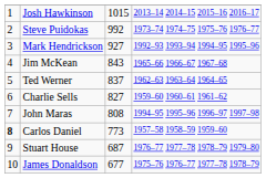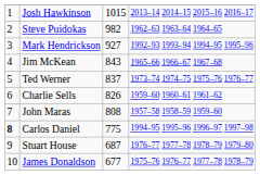Steve Puidokas | column 3: 992 -> 982
Steve Puidokas | column 4: 1973–74 1974–75 1975–76 1976–77 -> 1962–63 1963–64 1964–65
Ted Werner | column 4: 1962–63 1963–64 1964–65 -> 1973–74 1974–75 1975–76 1976–77
Charlie Sells | column 3: 827 -> 826
John Maras | column 4: 1994–95 1995–96 1996–97 1997–98 -> 1957–58 1958–59 1959–60
Carlos Daniel | column 3: 773 -> 775
Carlos Daniel | column 4: 1957–58 1958–59 1959–60 -> 1994–95 1995–96 1996–97 1997–98
